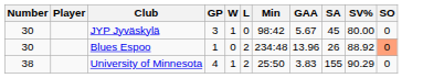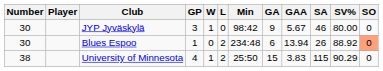+ column: GA | 9 | 6 | 15
JYP Jyväskylä | SA: 45 -> 46
Blues Espoo | GAA: 13.96 -> 13.94
University of Minnesota | SA: 155 -> 115
